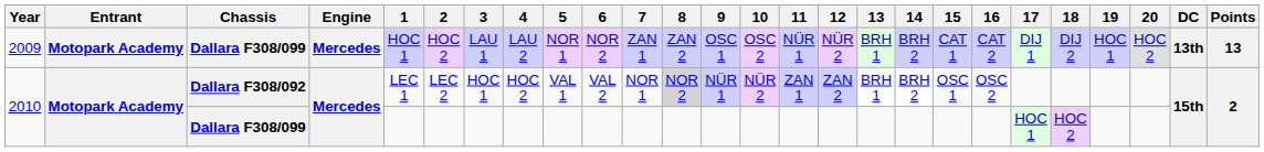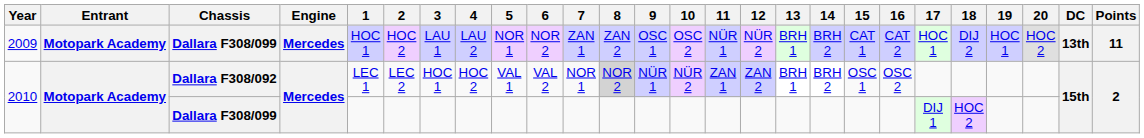2009 | 17: DIJ 1 -> HOC 1
2009 | Points: 13 -> 11
2010 / Dallara F308/099 | 17: HOC 1 -> DIJ 1
